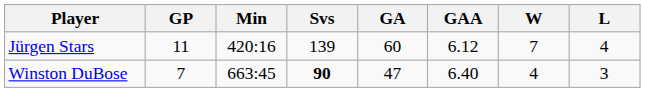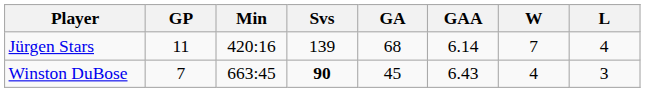Jürgen Stars | GA: 60 -> 68
Jürgen Stars | GAA: 6.12 -> 6.14
Winston DuBose | GA: 47 -> 45
Winston DuBose | GAA: 6.40 -> 6.43
